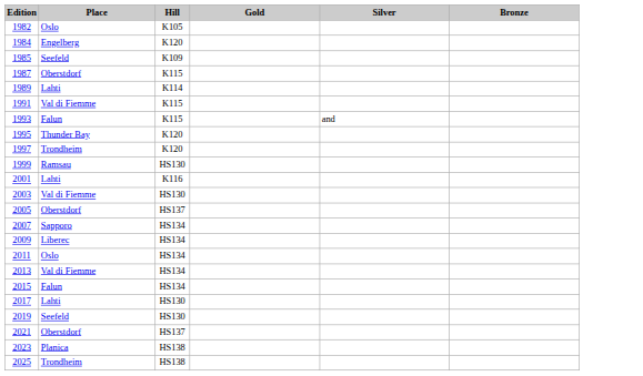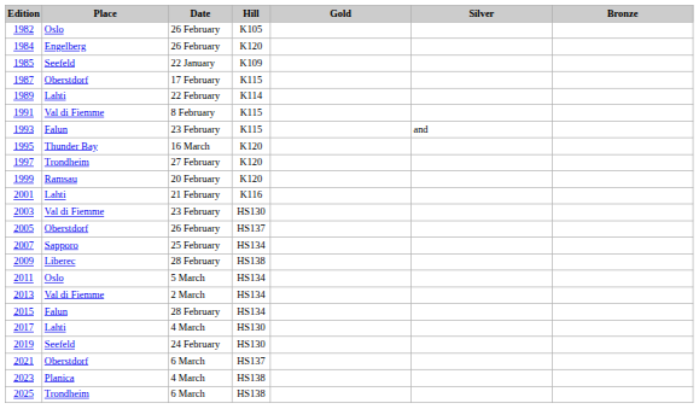+ column: Date | 26 February | 26 February | 22 January | 17 February | 22 February | 8 February | 23 February | 16 March | 27 February | 20 February | 21 February | 23 February | 26 February | 25 February | 28 February | 5 March | 2 March | 28 February | 4 March | 24 February | 6 March | 4 March | 6 March
1999 | Hill: HS130 -> K120
2009 | Hill: HS134 -> HS138
